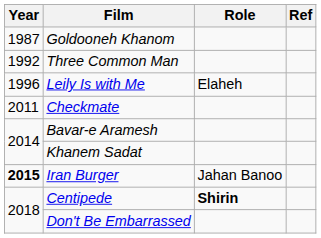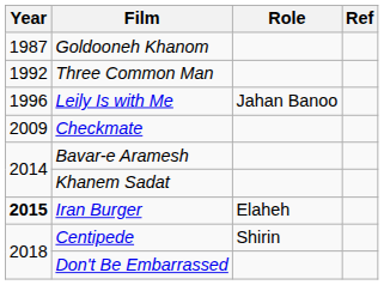Leily Is with Me | Role: Elaheh -> Jahan Banoo
Checkmate | Year: 2011 -> 2009
Iran Burger | Role: Jahan Banoo -> Elaheh
Centipede | Role: bold -> normal
